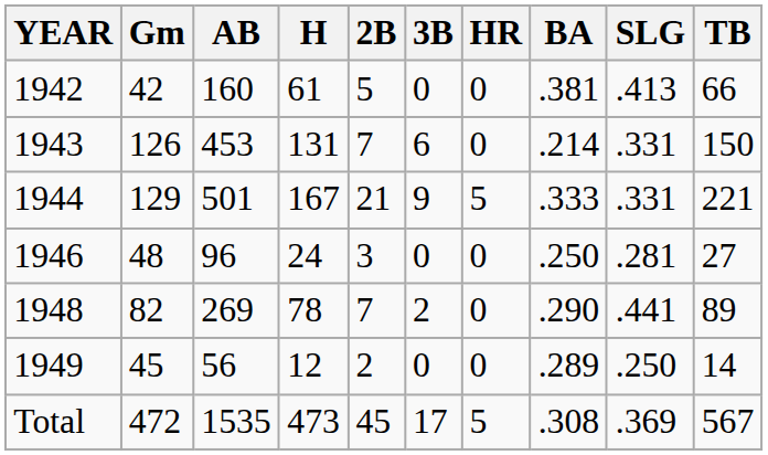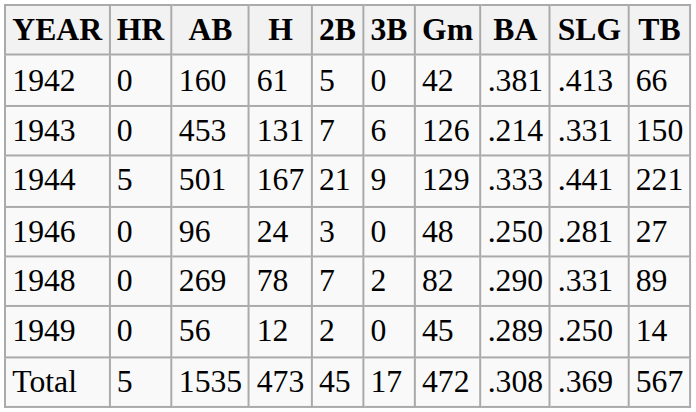columns swapped: Gm <-> HR
1944 | SLG: .331 -> .441
1948 | SLG: .441 -> .331
